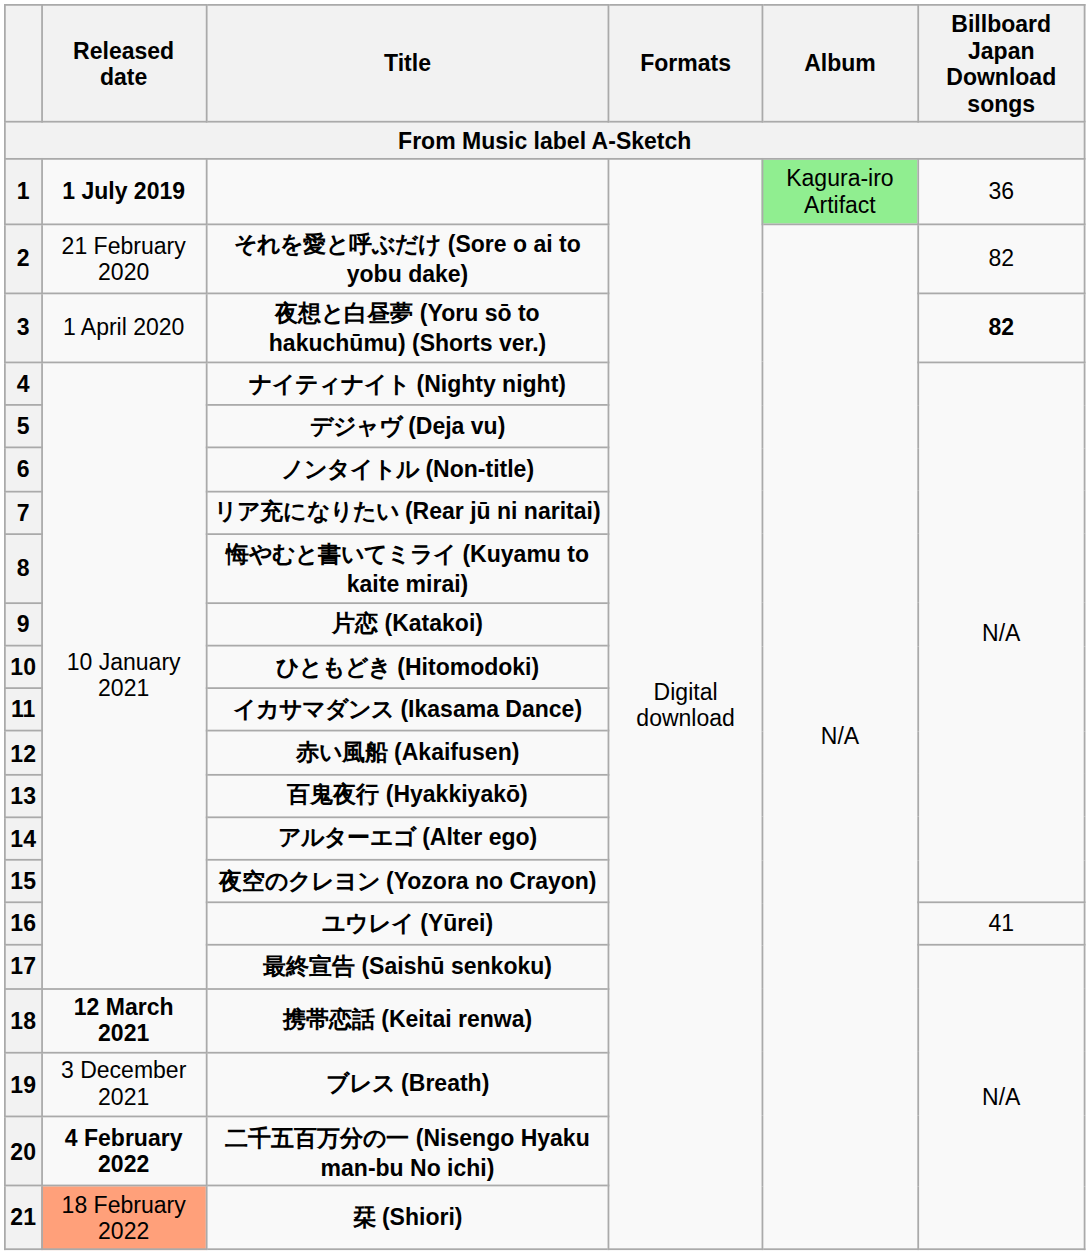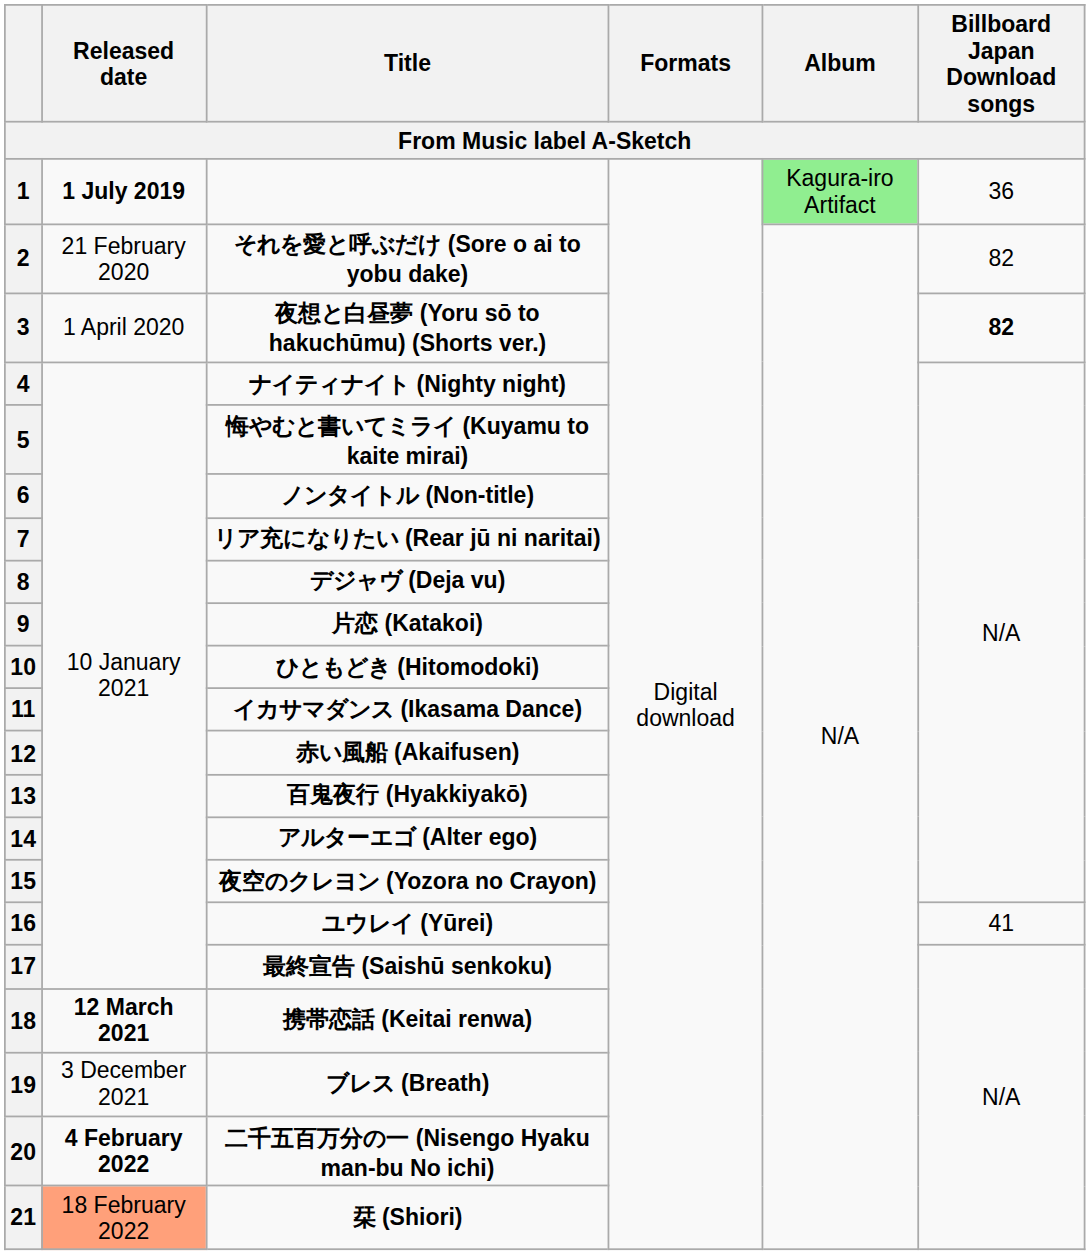5 | Title: デジャヴ (Deja vu) -> 悔やむと書いてミライ (Kuyamu to kaite mirai)
8 | Title: 悔やむと書いてミライ (Kuyamu to kaite mirai) -> デジャヴ (Deja vu)
